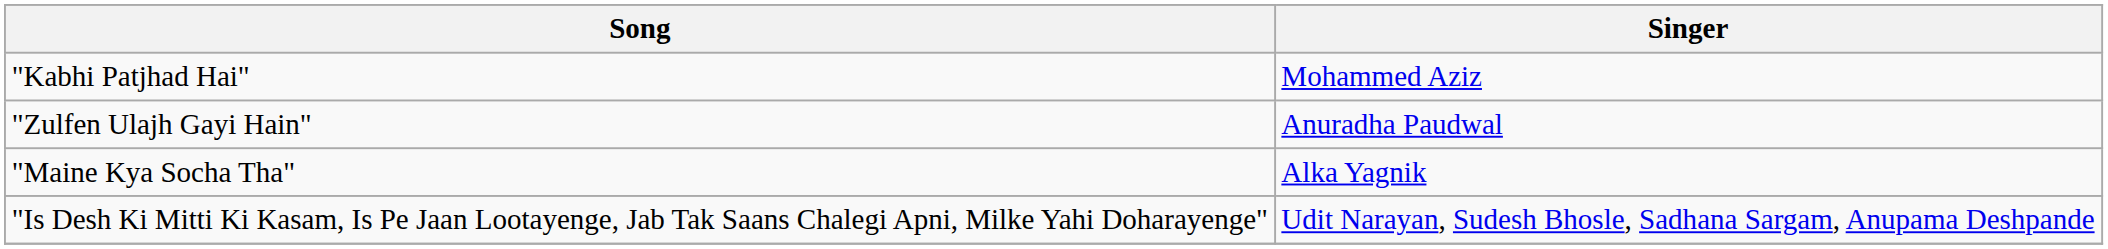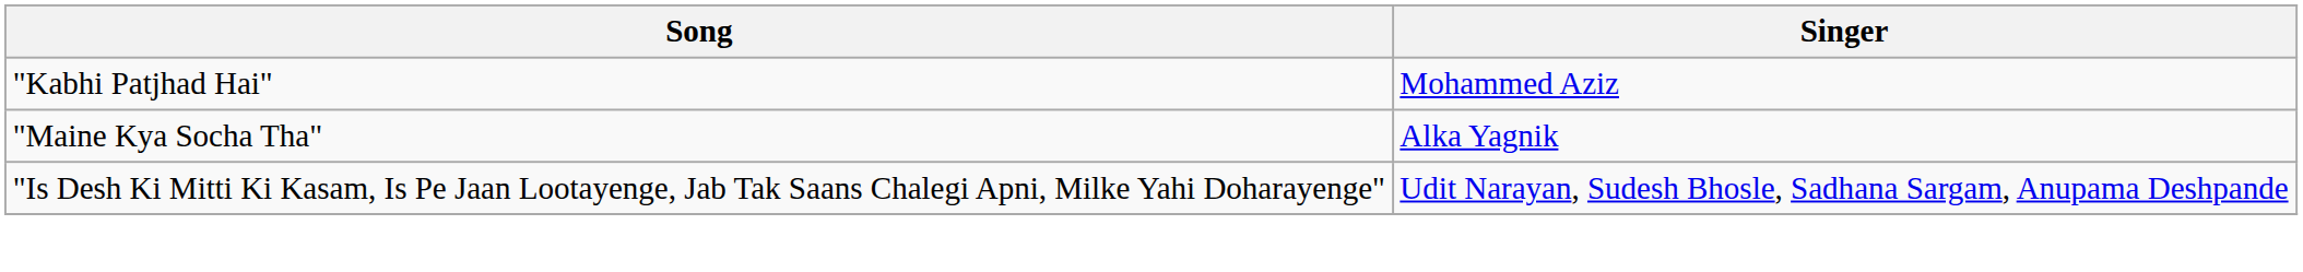- row: "Zulfen Ulajh Gayi Hain" | Anuradha Paudwal
